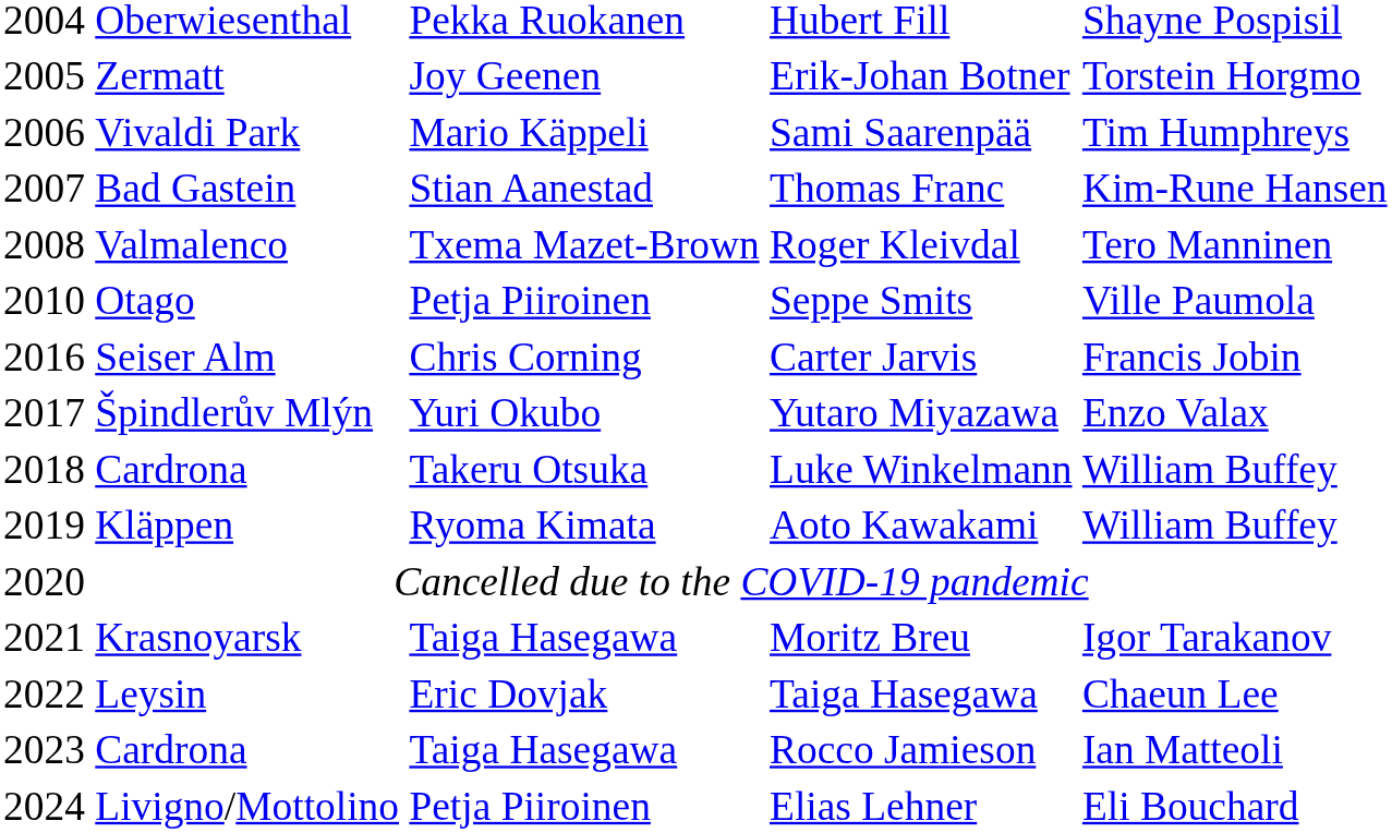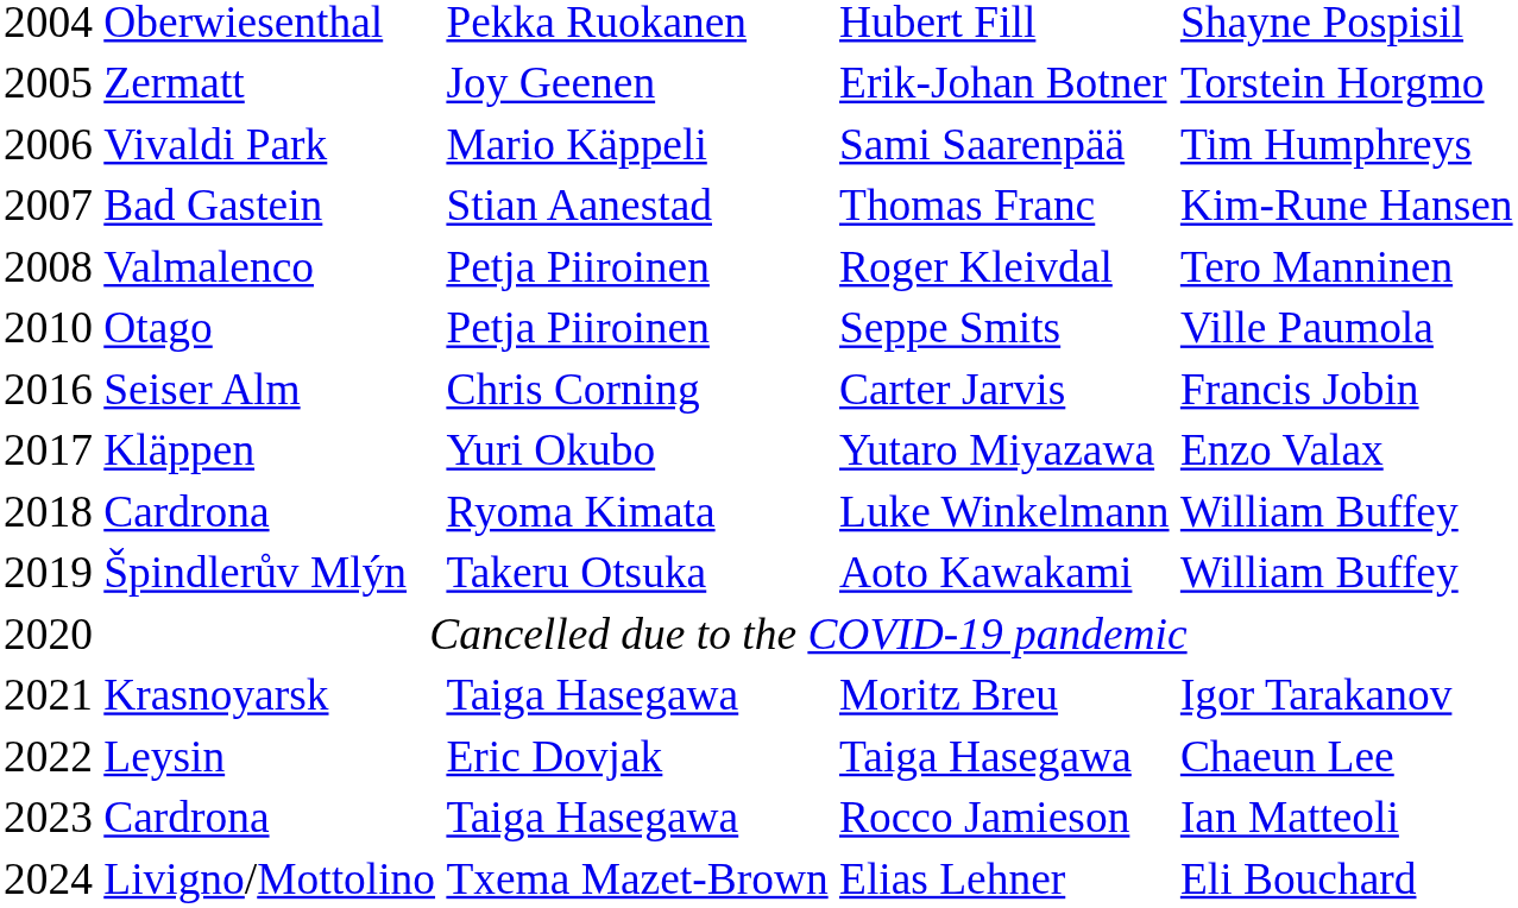Roger Kleivdal | column 3: Txema Mazet-Brown -> Petja Piiroinen
Yutaro Miyazawa | column 2: Špindlerův Mlýn -> Kläppen
Luke Winkelmann | column 3: Takeru Otsuka -> Ryoma Kimata
Aoto Kawakami | column 2: Kläppen -> Špindlerův Mlýn
Aoto Kawakami | column 3: Ryoma Kimata -> Takeru Otsuka
Elias Lehner | column 3: Petja Piiroinen -> Txema Mazet-Brown
